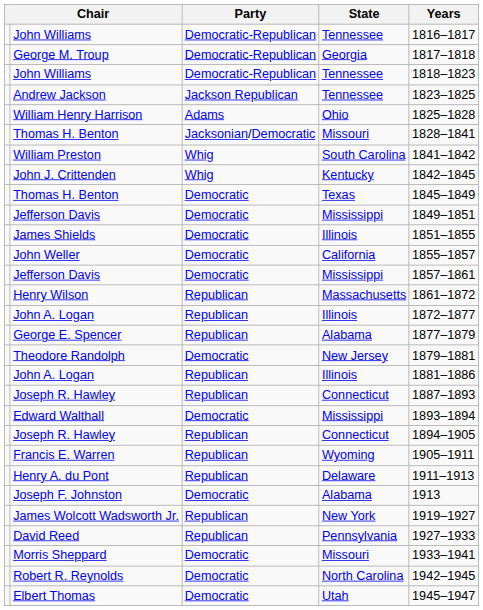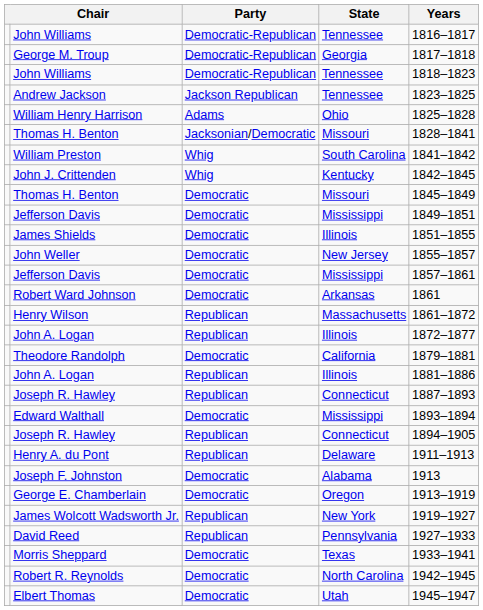Thomas H. Benton / Democratic | State: Texas -> Missouri
John Weller | State: California -> New Jersey
+ row: Robert Ward Johnson | Democratic | Arkansas | 1861
- row: George E. Spencer | Republican | Alabama | 1877–1879
Theodore Randolph | State: New Jersey -> California
- row: Francis E. Warren | Republican | Wyoming | 1905–1911
+ row: George E. Chamberlain | Democratic | Oregon | 1913–1919
Morris Sheppard | State: Missouri -> Texas
